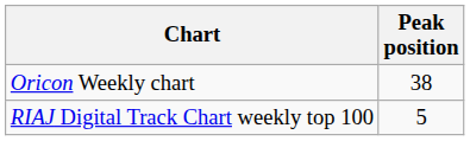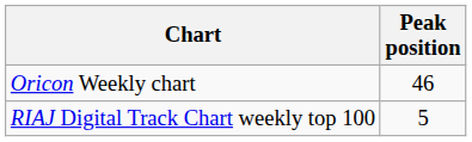Oricon Weekly chart | Peak position: 38 -> 46
